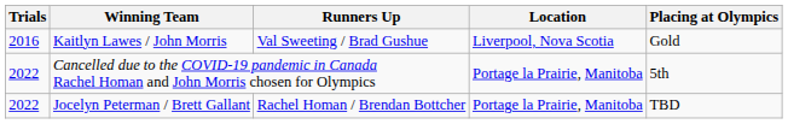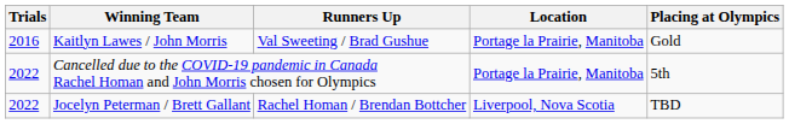Kaitlyn Lawes / John Morris | Location: Liverpool, Nova Scotia -> Portage la Prairie, Manitoba
Jocelyn Peterman / Brett Gallant | Location: Portage la Prairie, Manitoba -> Liverpool, Nova Scotia
